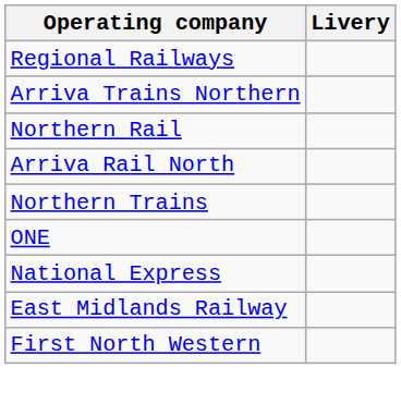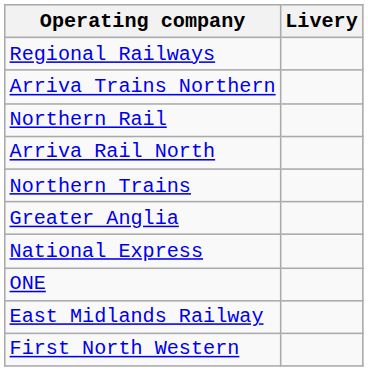+ row: Greater Anglia
rows swapped: ONE <-> National Express
